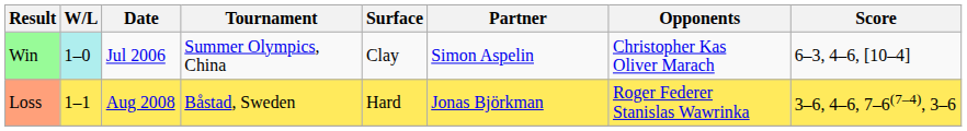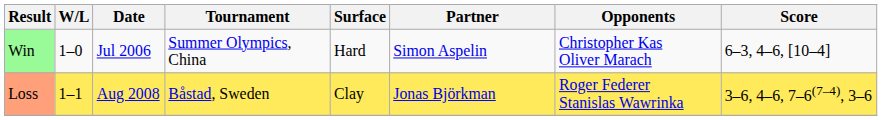Win | W/L: paleturquoise background -> no background
Win | Surface: Clay -> Hard
Loss | Surface: Hard -> Clay
